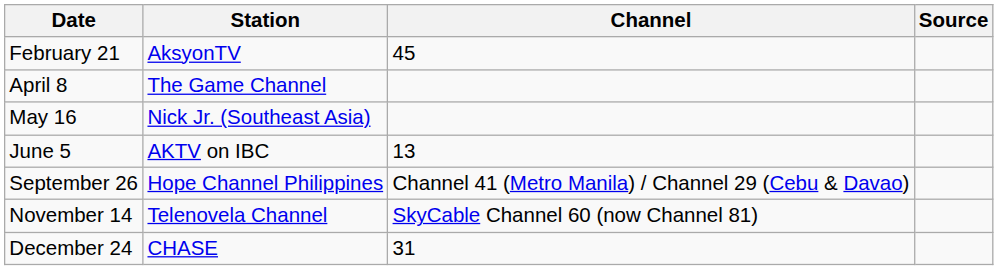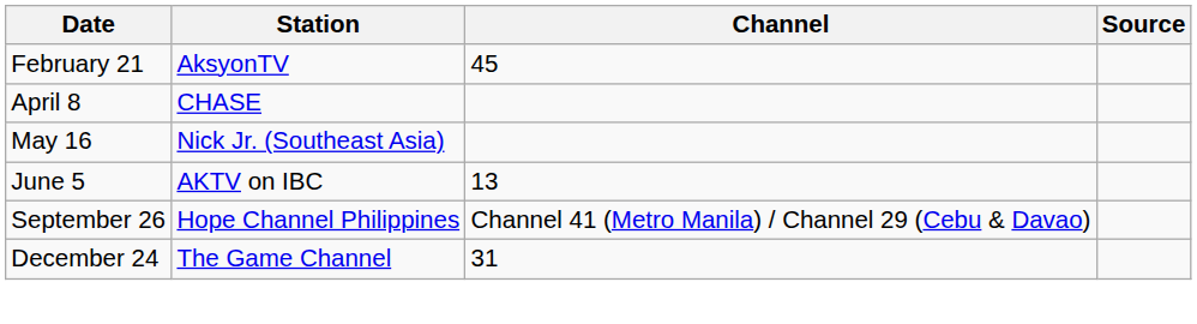April 8 | Station: The Game Channel -> CHASE
- row: November 14 | Telenovela Channel | SkyCable Channel 60 (now Channel 81)
December 24 | Station: CHASE -> The Game Channel
